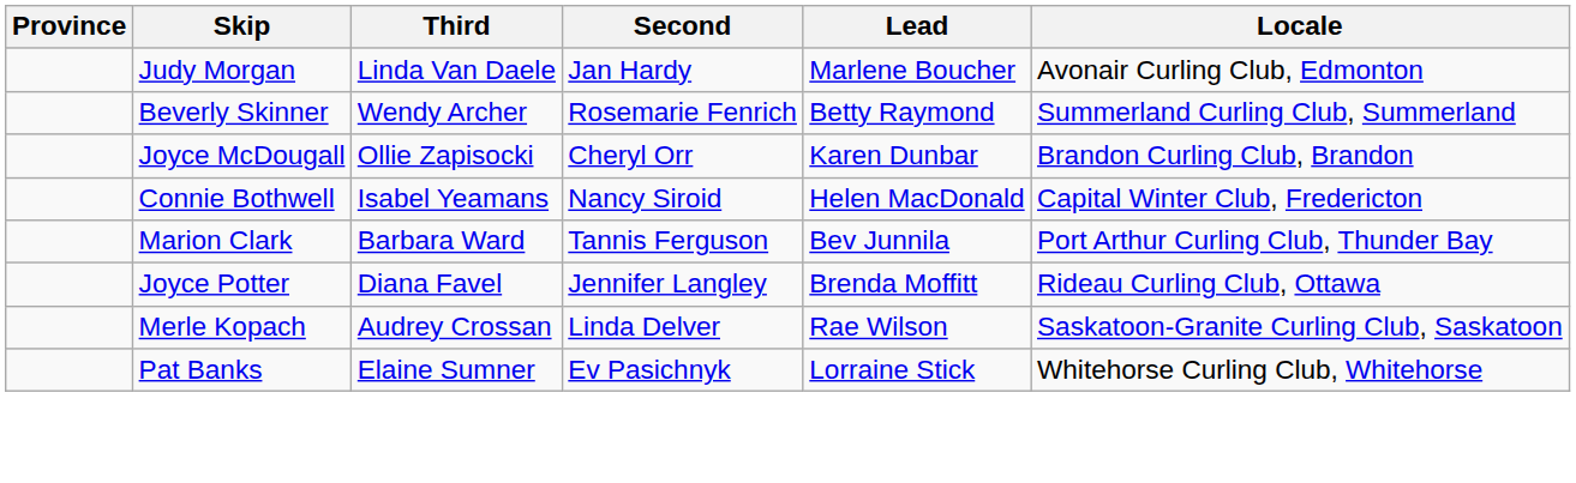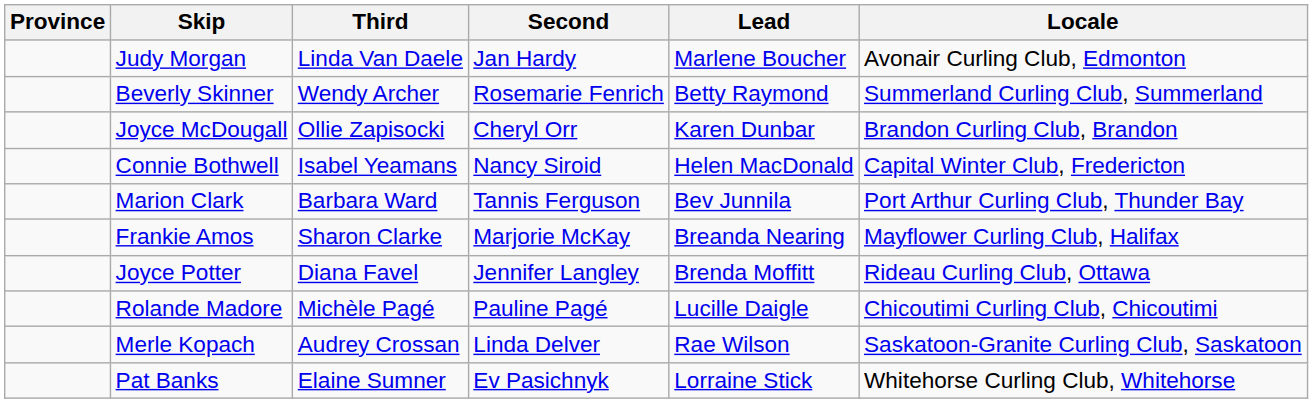+ row: Frankie Amos | Sharon Clarke | Marjorie McKay | Breanda Nearing | Mayflower Curling Club, Halifax
+ row: Rolande Madore | Michèle Pagé | Pauline Pagé | Lucille Daigle | Chicoutimi Curling Club, Chicoutimi
